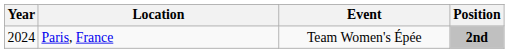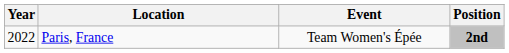Paris, France | Year: 2024 -> 2022
